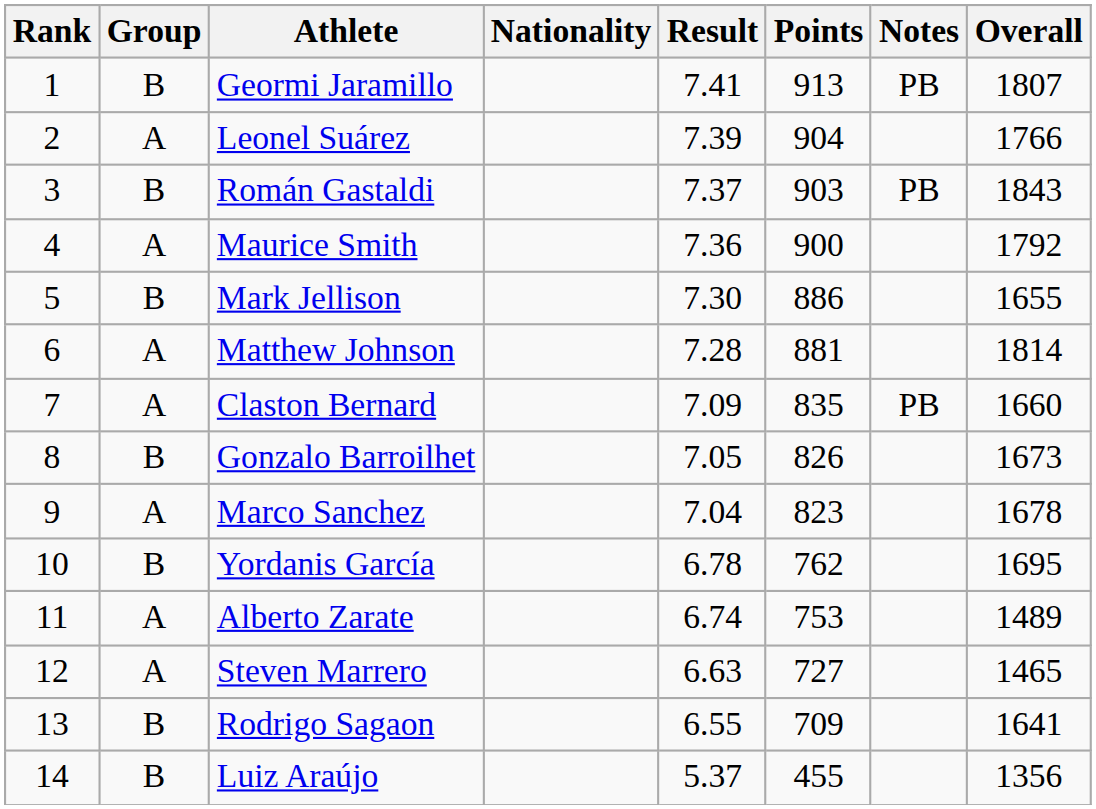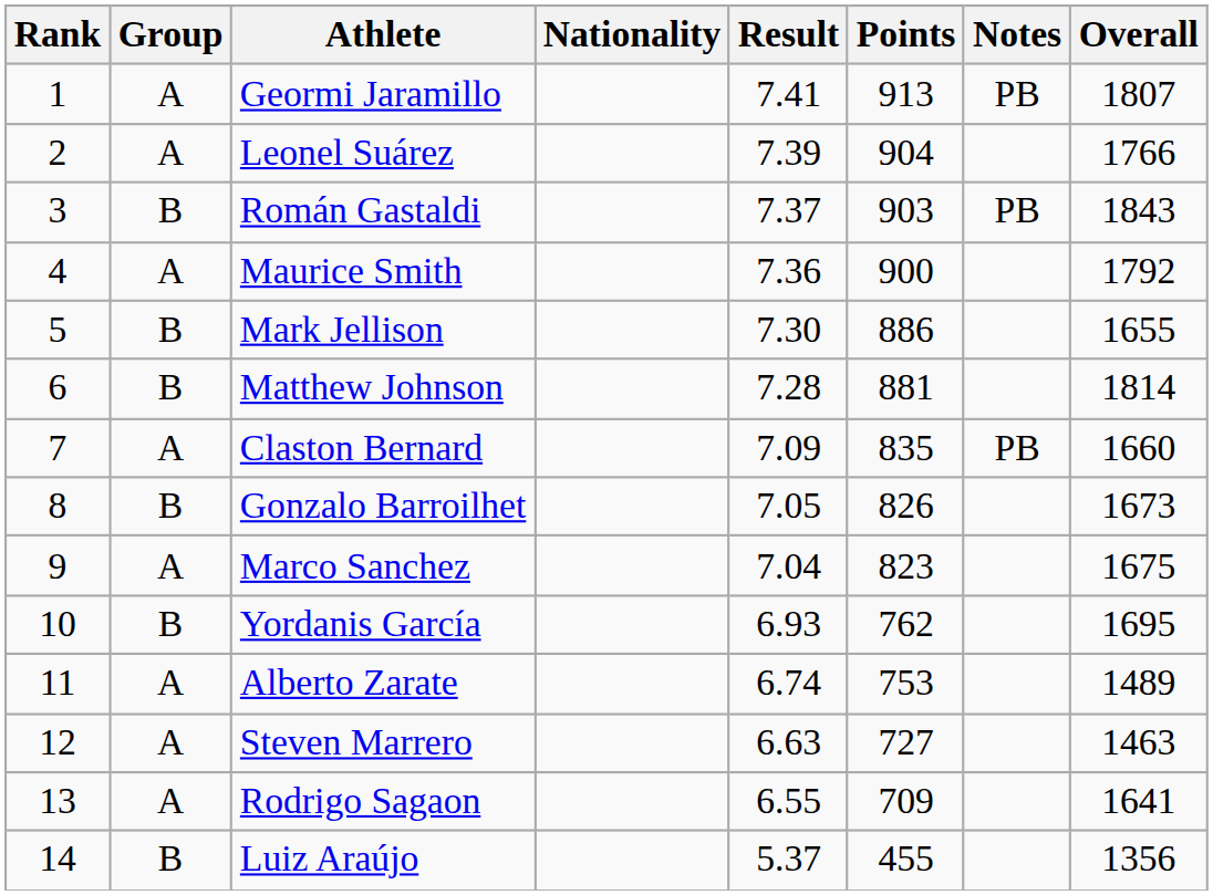Geormi Jaramillo | Group: B -> A
Matthew Johnson | Group: A -> B
Marco Sanchez | Overall: 1678 -> 1675
Yordanis García | Result: 6.78 -> 6.93
Steven Marrero | Overall: 1465 -> 1463
Rodrigo Sagaon | Group: B -> A
